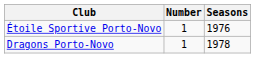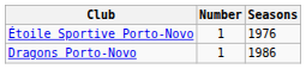Dragons Porto-Novo | Seasons: 1978 -> 1986
